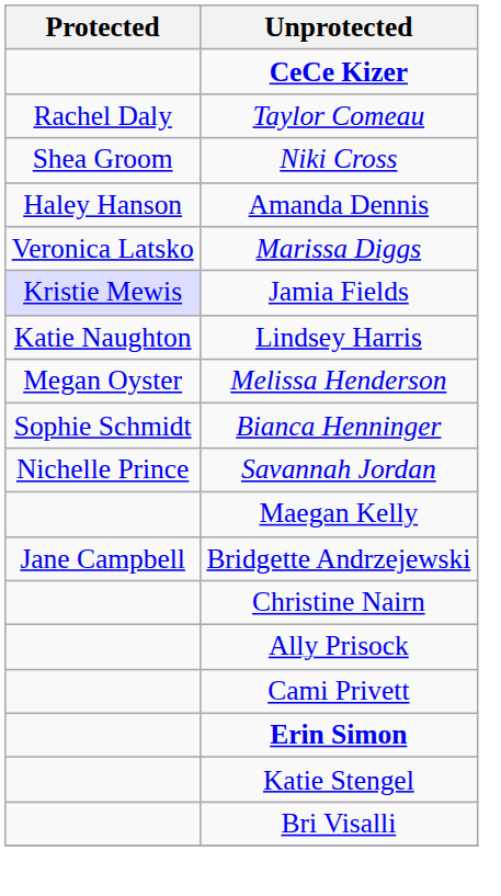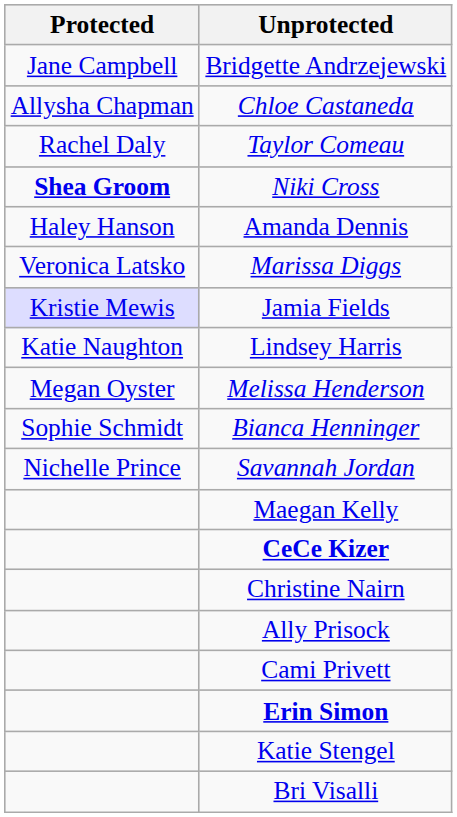rows swapped: Bridgette Andrzejewski <-> CeCe Kizer
+ row: Allysha Chapman | Chloe Castaneda
Niki Cross | Protected: normal -> bold
